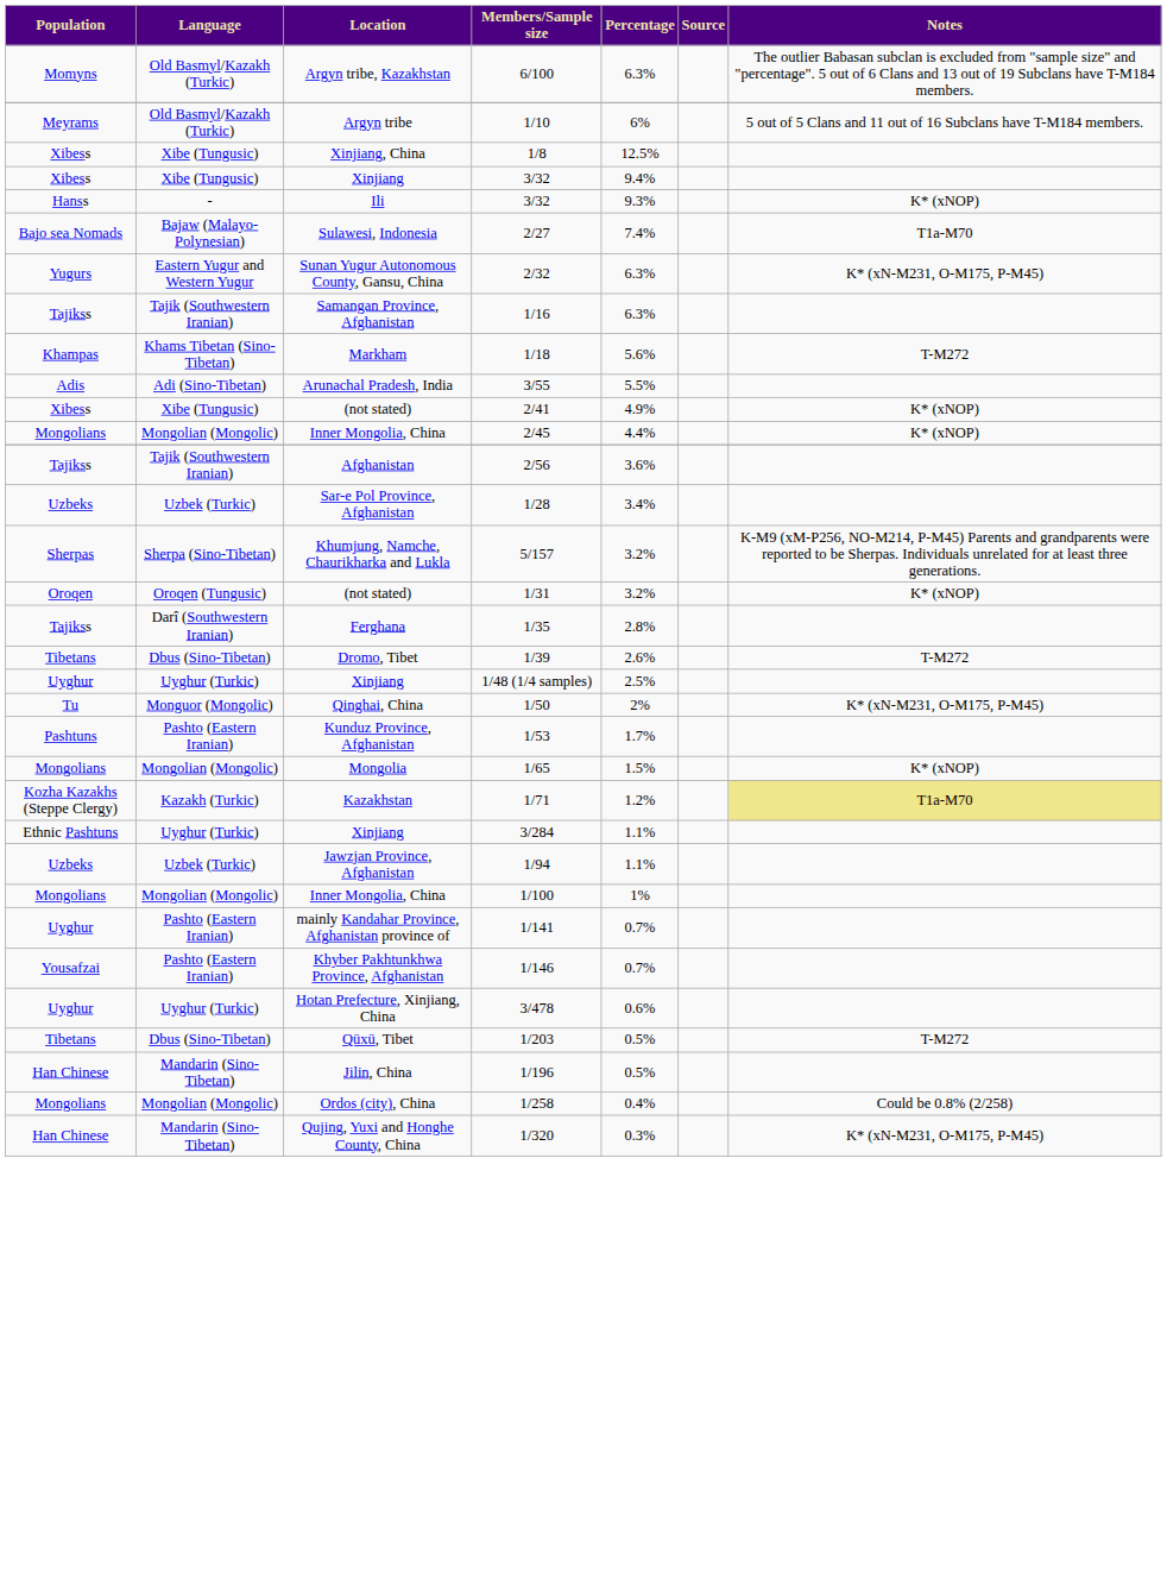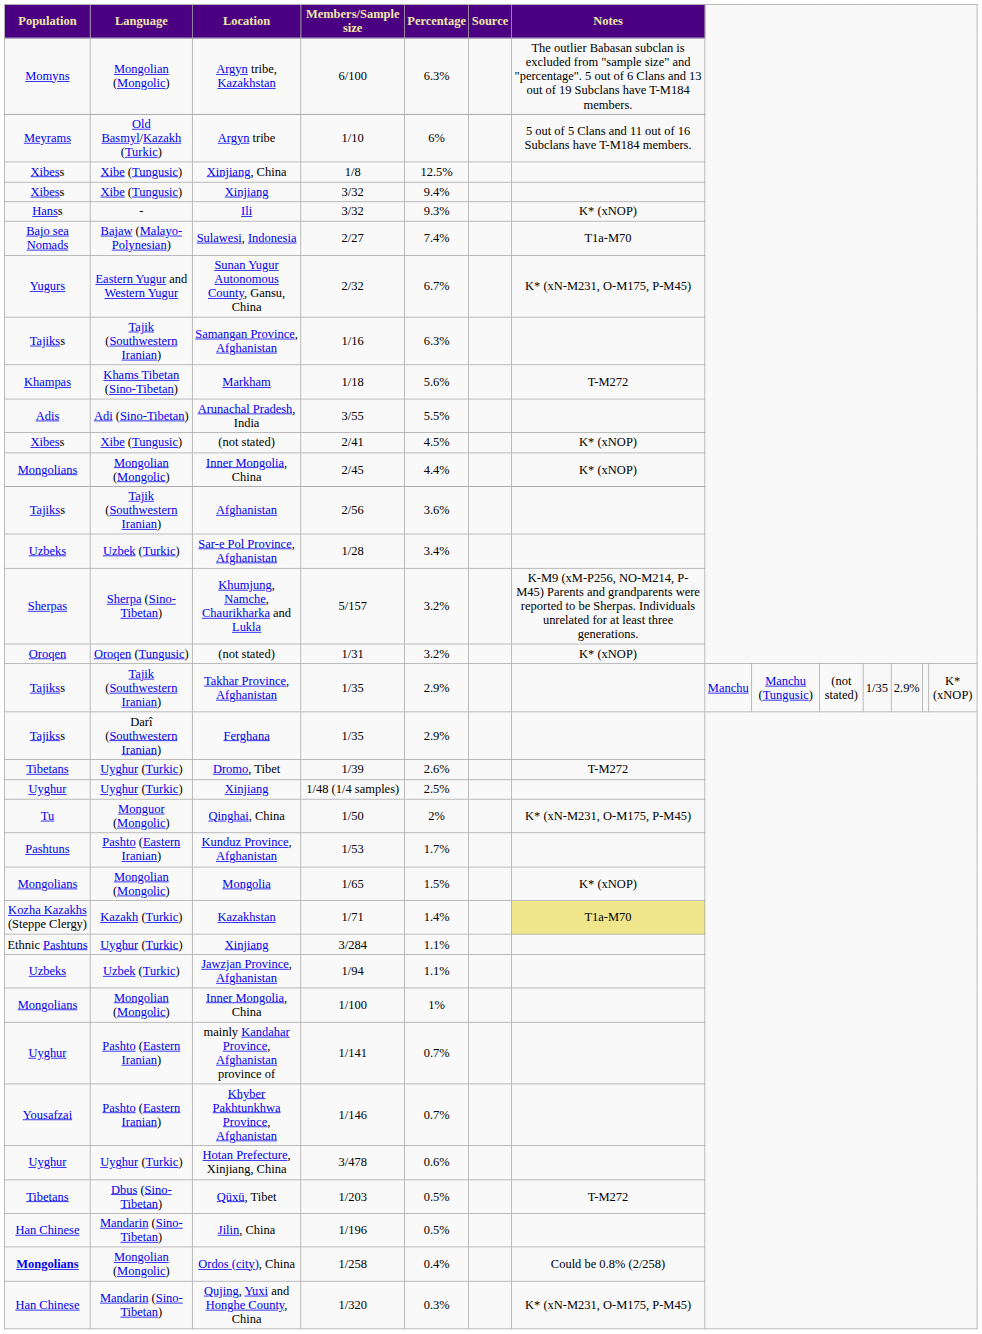6/100 | Language: Old Basmyl/Kazakh (Turkic) -> Mongolian (Mongolic)
2/32 | Percentage: 6.3% -> 6.7%
2/41 | Percentage: 4.9% -> 4.5%
+ row: Tajikss | Tajik (Southwestern Iranian) | Takhar Province, Afghanistan | 1/35 | 2.9% | Manchu | Manchu (Tungusic) | (not stated) | 1/35 | 2.9% | K* (xNOP)
Ferghana / 1/35 | Percentage: 2.8% -> 2.9%
1/39 | Language: Dbus (Sino-Tibetan) -> Uyghur (Turkic)
1/71 | Percentage: 1.2% -> 1.4%
1/258 | Population: normal -> bold
